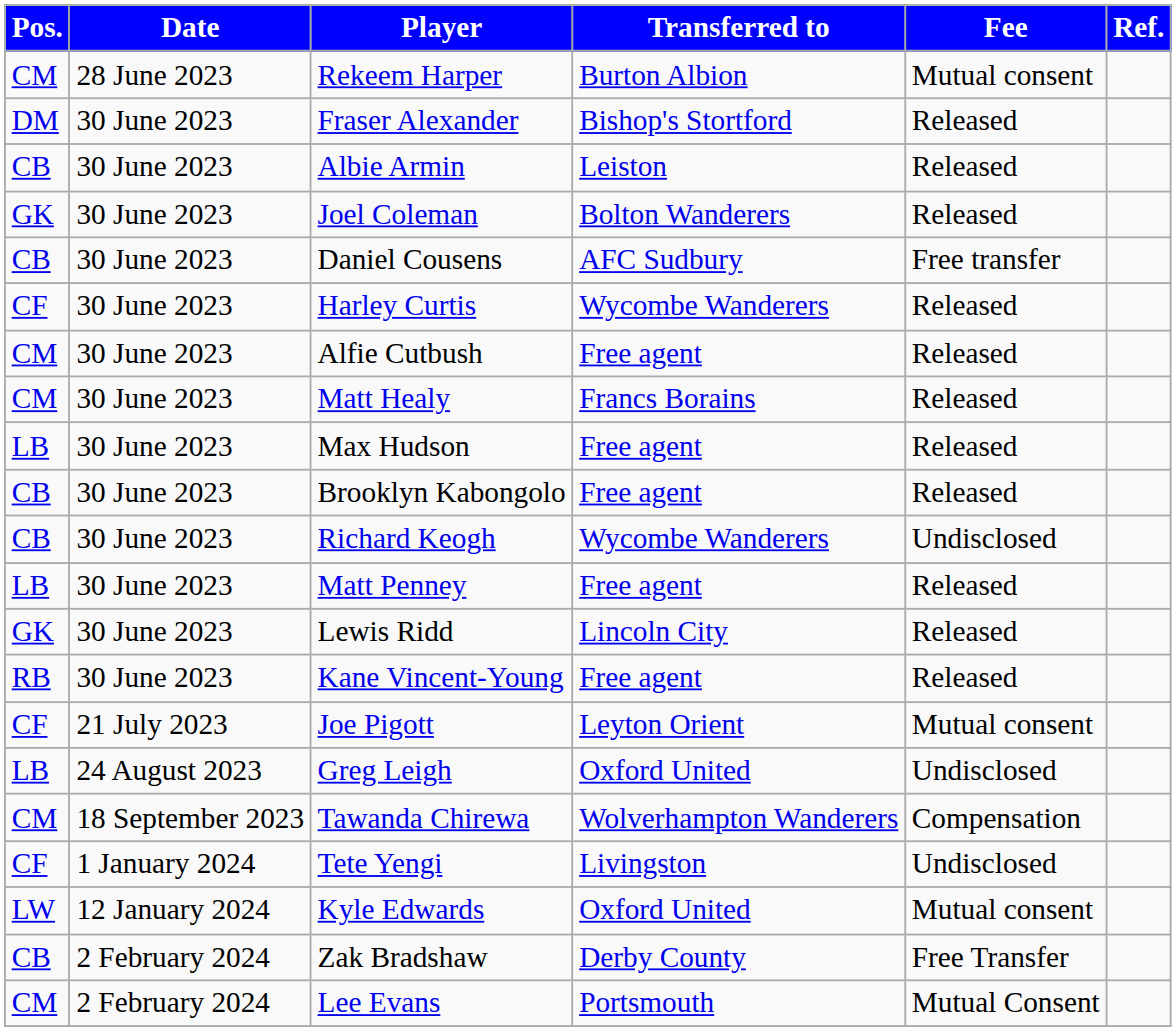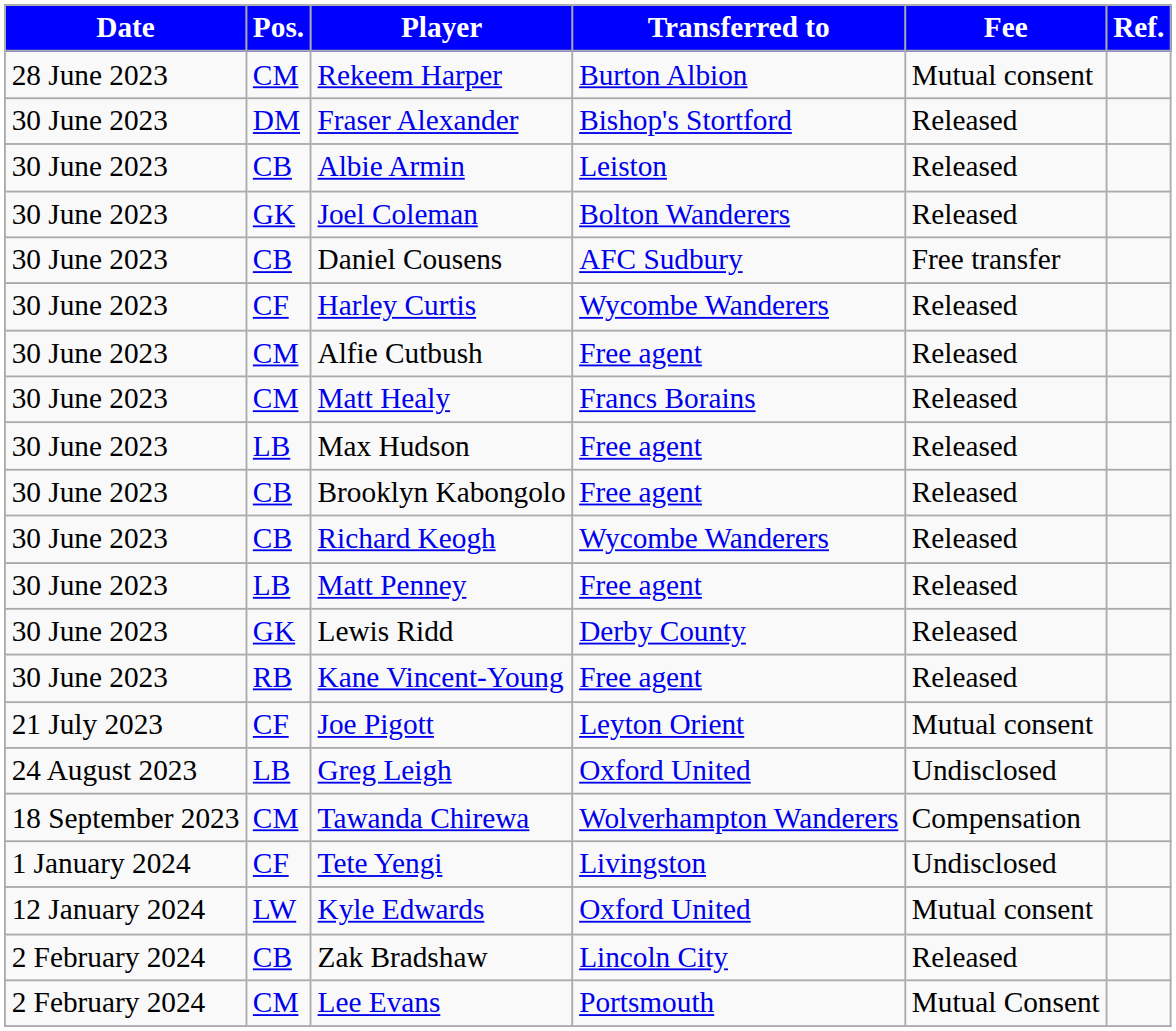columns swapped: Date <-> Pos.
Richard Keogh | Fee: Undisclosed -> Released
Lewis Ridd | Transferred to: Lincoln City -> Derby County
Zak Bradshaw | Transferred to: Derby County -> Lincoln City
Zak Bradshaw | Fee: Free Transfer -> Released
